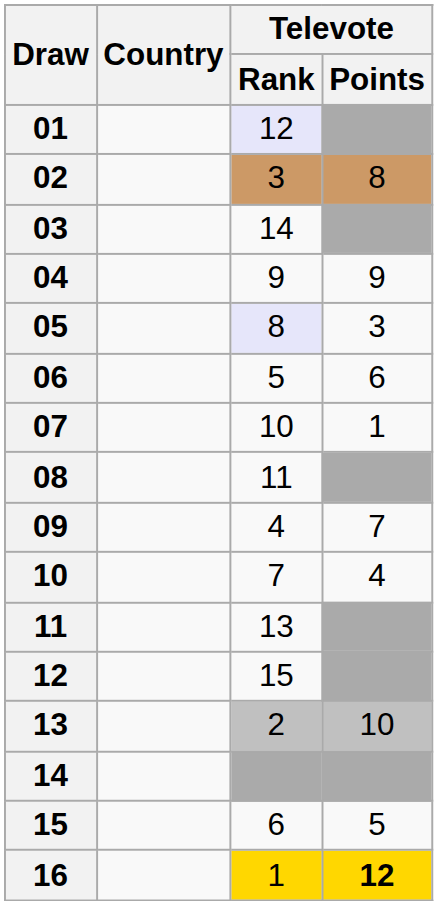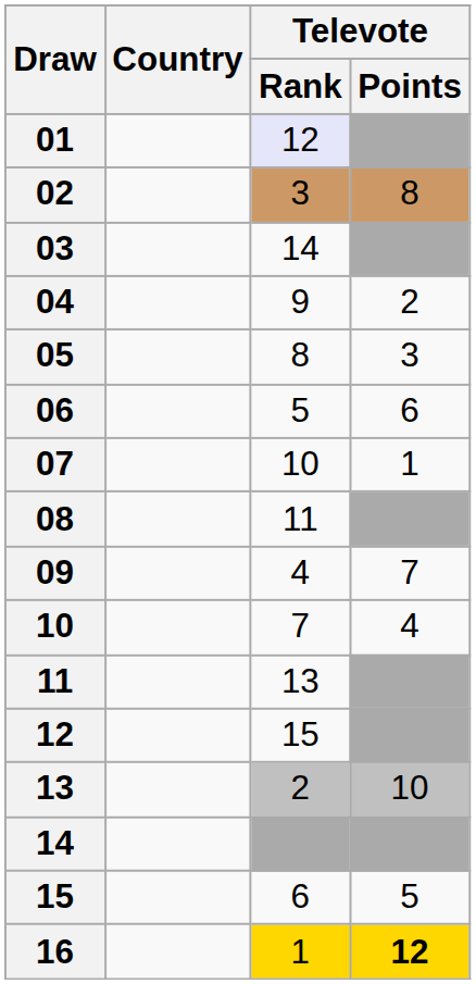04 | Televote / Points: 9 -> 2
05 | Televote / Rank: lavender background -> no background
